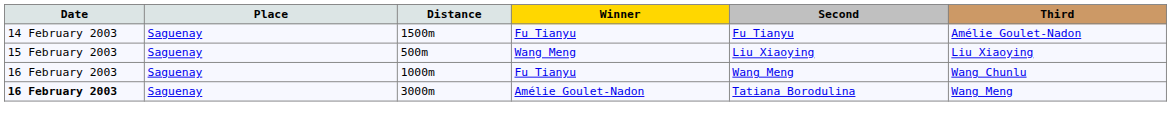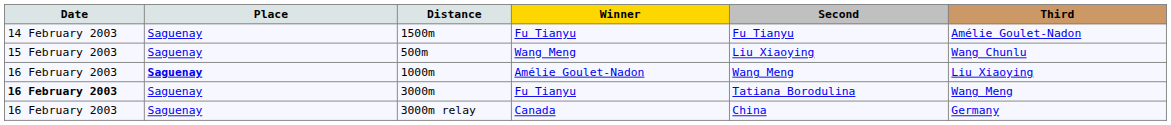500m | Third: Liu Xiaoying -> Wang Chunlu
1000m | Place: normal -> bold
1000m | Winner: Fu Tianyu -> Amélie Goulet-Nadon
1000m | Third: Wang Chunlu -> Liu Xiaoying
3000m | Winner: Amélie Goulet-Nadon -> Fu Tianyu
+ row: 16 February 2003 | Saguenay | 3000m relay | Canada | China | Germany
